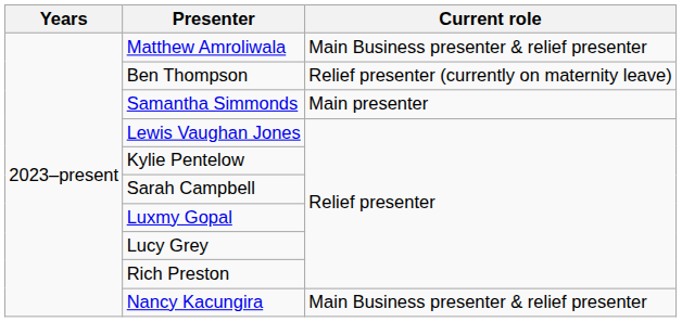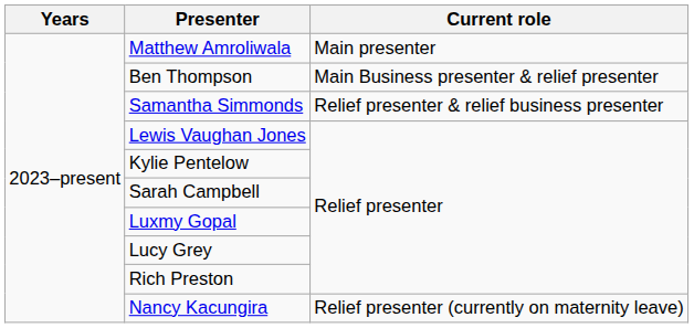Matthew Amroliwala | Current role: Main Business presenter & relief presenter -> Main presenter
Ben Thompson | Current role: Relief presenter (currently on maternity leave) -> Main Business presenter & relief presenter
Samantha Simmonds | Current role: Main presenter -> Relief presenter & relief business presenter
Nancy Kacungira | Current role: Main Business presenter & relief presenter -> Relief presenter (currently on maternity leave)
